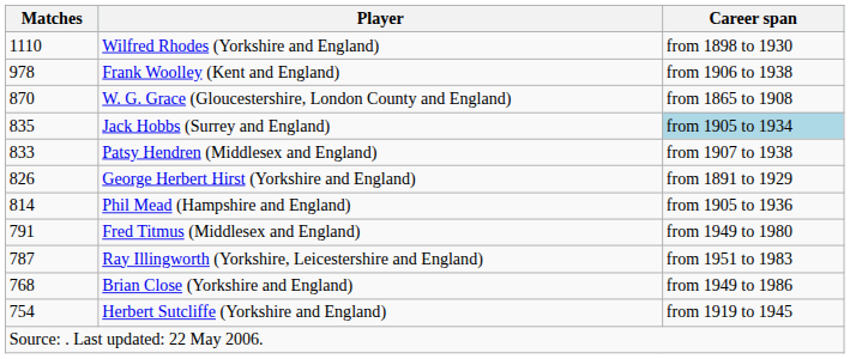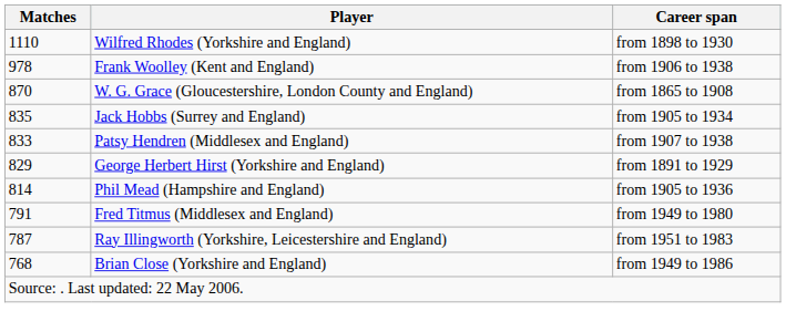Jack Hobbs (Surrey and England) | Career span: lightblue background -> no background
George Herbert Hirst (Yorkshire and England) | Matches: 826 -> 829
- row: 754 | Herbert Sutcliffe (Yorkshire and England) | from 1919 to 1945
